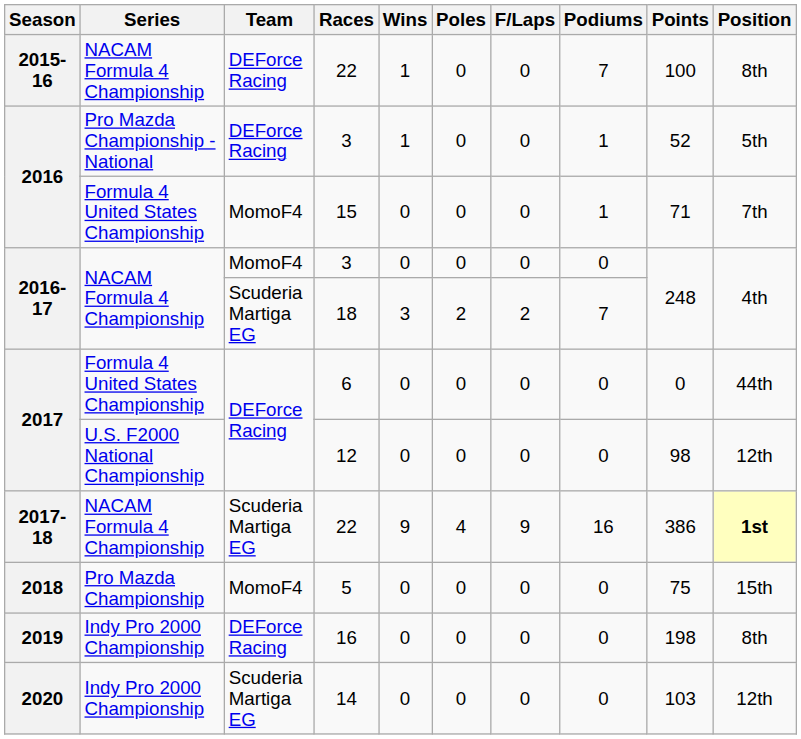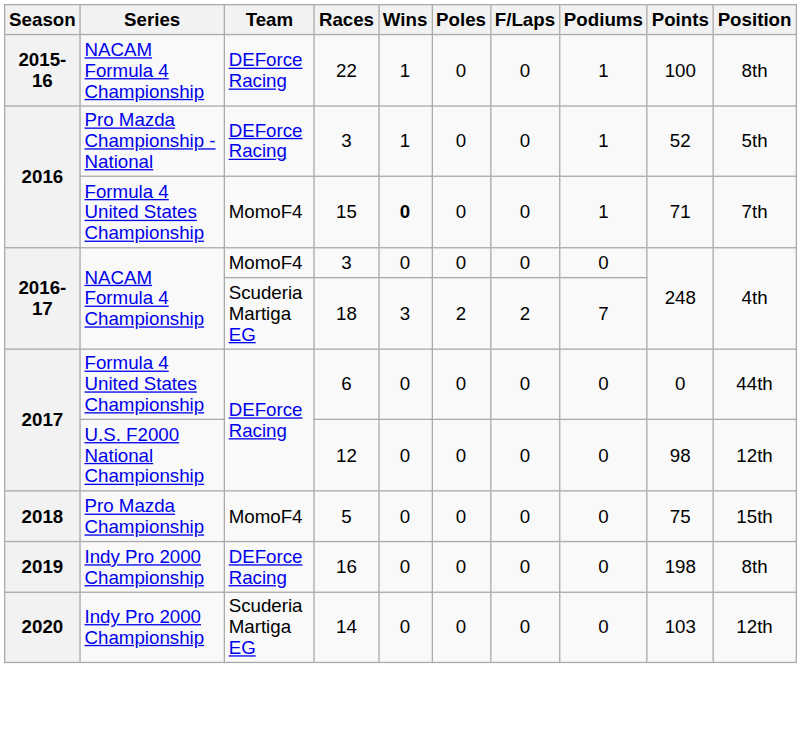2015-16 / 22 | Podiums: 7 -> 1
15 | Wins: normal -> bold
- row: 2017-18 | NACAM Formula 4 Championship | Scuderia Martiga EG | 22 | 9 | 4 | 9 | 16 | 386 | 1st
